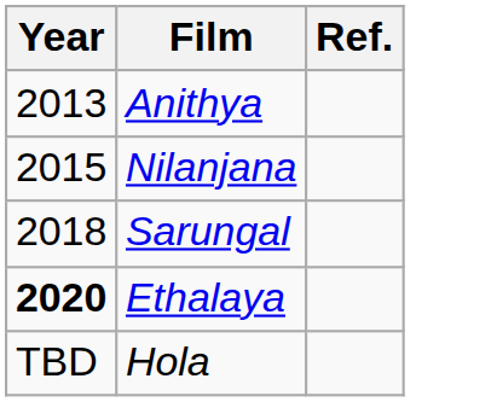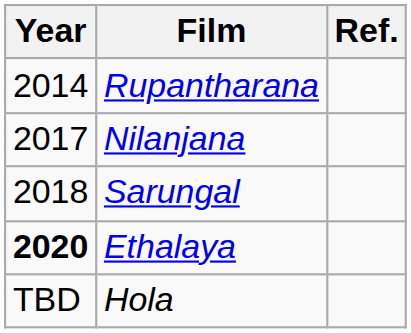- row: 2013 | Anithya
+ row: 2014 | Rupantharana
Nilanjana | Year: 2015 -> 2017
